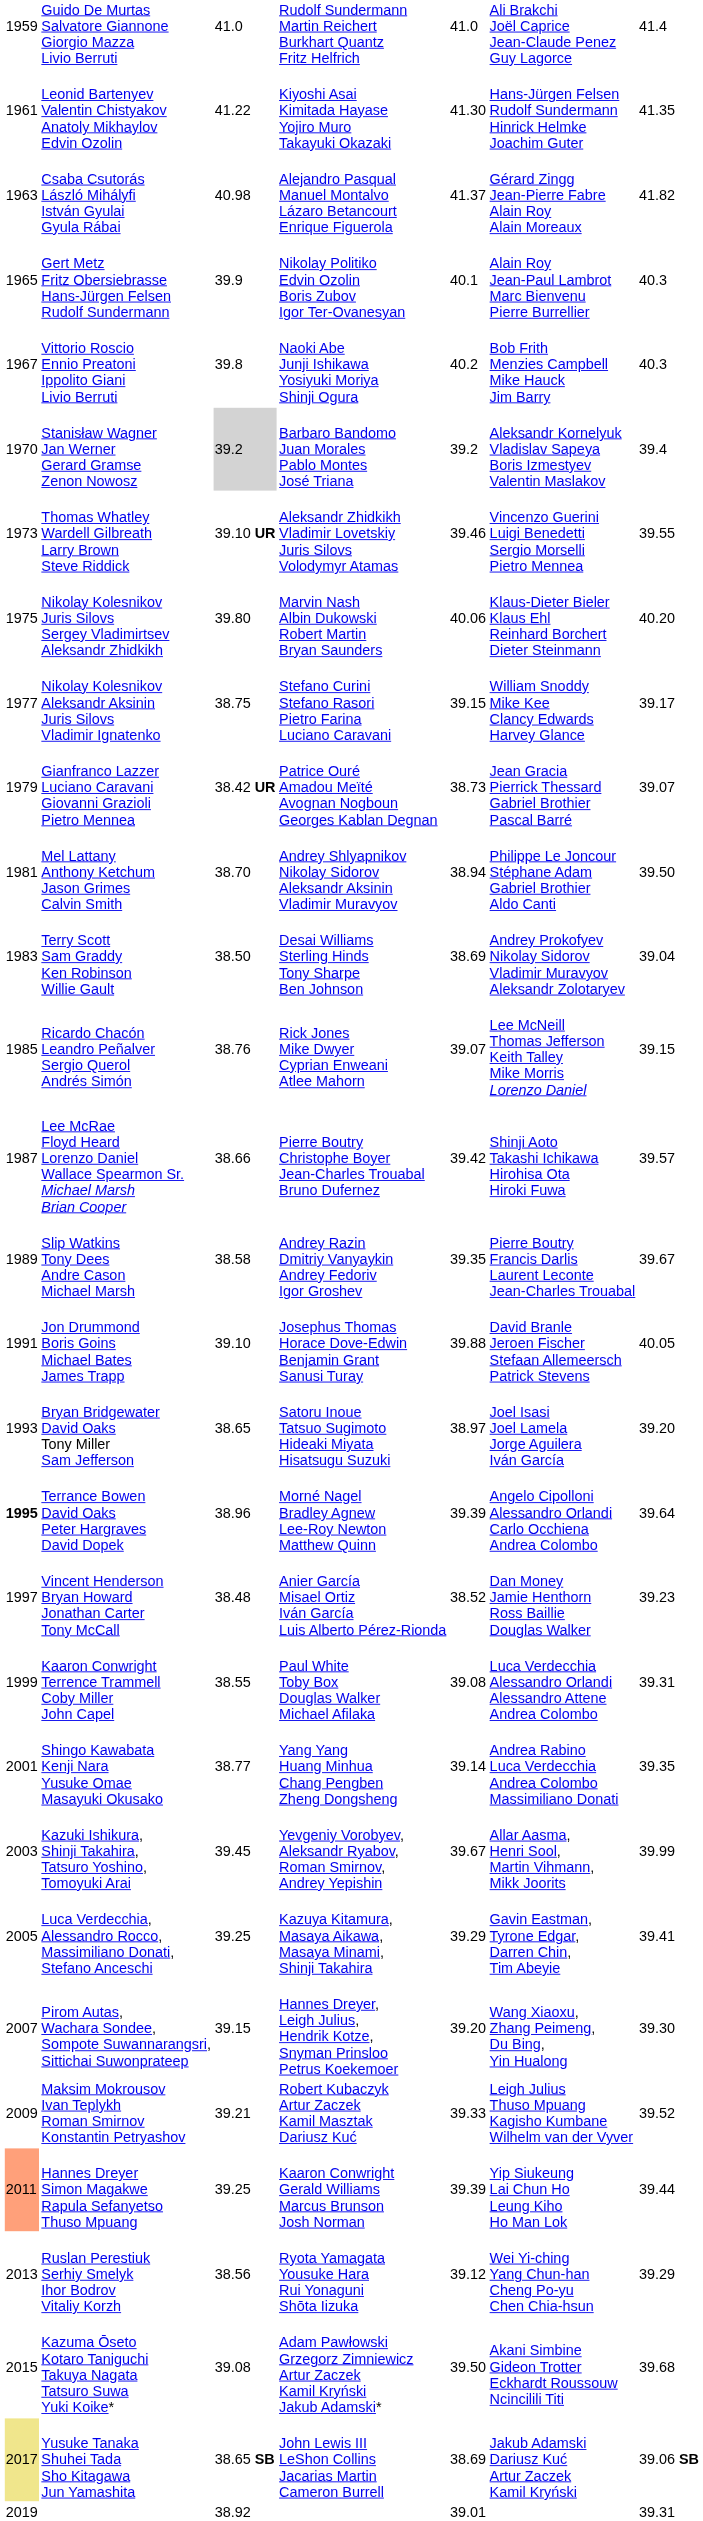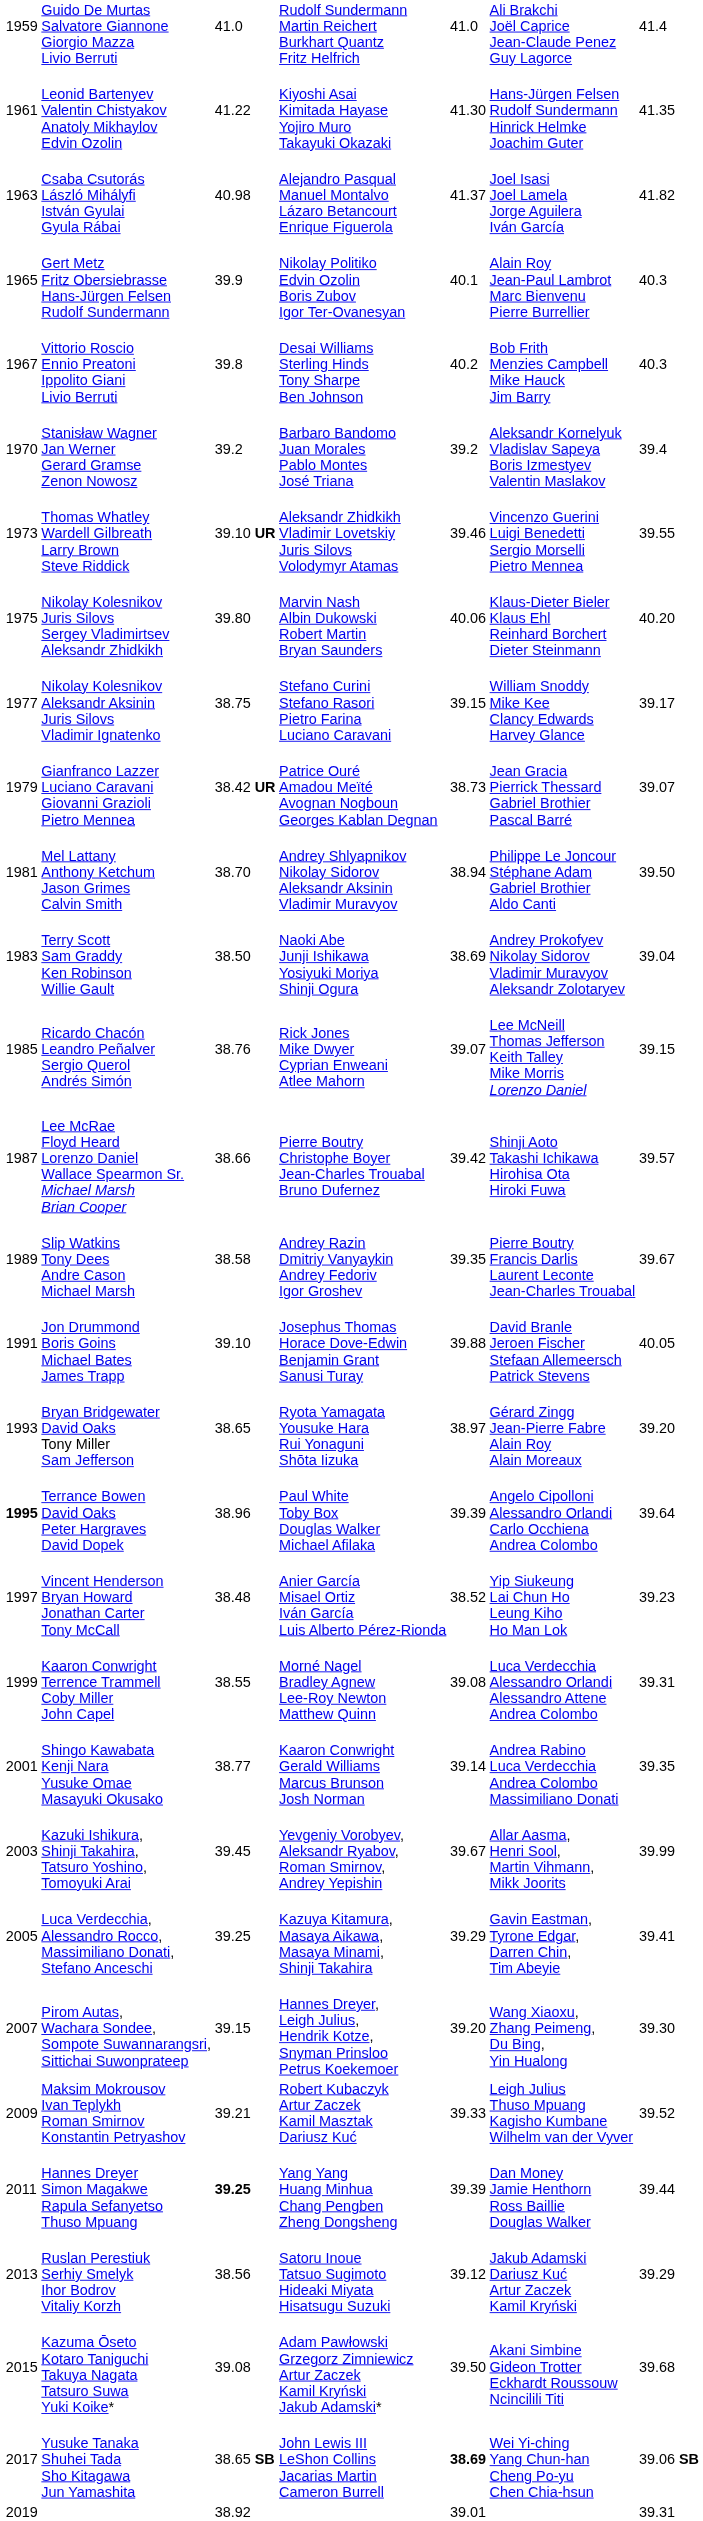Csaba Csutorás László Mihályfi István Gyulai Gyula Rábai | column 6: Gérard Zingg Jean-Pierre Fabre Alain Roy Alain Moreaux -> Joel Isasi Joel Lamela Jorge Aguilera Iván García
Vittorio Roscio Ennio Preatoni Ippolito Giani Livio Berruti | column 4: Naoki Abe Junji Ishikawa Yosiyuki Moriya Shinji Ogura -> Desai Williams Sterling Hinds Tony Sharpe Ben Johnson
Stanisław Wagner Jan Werner Gerard Gramse Zenon Nowosz | column 3: lightgrey background -> no background
Terry Scott Sam Graddy Ken Robinson Willie Gault | column 4: Desai Williams Sterling Hinds Tony Sharpe Ben Johnson -> Naoki Abe Junji Ishikawa Yosiyuki Moriya Shinji Ogura
Bryan Bridgewater David Oaks Tony Miller Sam Jefferson | column 4: Satoru Inoue Tatsuo Sugimoto Hideaki Miyata Hisatsugu Suzuki -> Ryota Yamagata Yousuke Hara Rui Yonaguni Shōta Iizuka
Bryan Bridgewater David Oaks Tony Miller Sam Jefferson | column 6: Joel Isasi Joel Lamela Jorge Aguilera Iván García -> Gérard Zingg Jean-Pierre Fabre Alain Roy Alain Moreaux
Terrance Bowen David Oaks Peter Hargraves David Dopek | column 4: Morné Nagel Bradley Agnew Lee-Roy Newton Matthew Quinn -> Paul White Toby Box Douglas Walker Michael Afilaka
Vincent Henderson Bryan Howard Jonathan Carter Tony McCall | column 6: Dan Money Jamie Henthorn Ross Baillie Douglas Walker -> Yip Siukeung Lai Chun Ho Leung Kiho Ho Man Lok
Kaaron Conwright Terrence Trammell Coby Miller John Capel | column 4: Paul White Toby Box Douglas Walker Michael Afilaka -> Morné Nagel Bradley Agnew Lee-Roy Newton Matthew Quinn
Shingo Kawabata Kenji Nara Yusuke Omae Masayuki Okusako | column 4: Yang Yang Huang Minhua Chang Pengben Zheng Dongsheng -> Kaaron Conwright Gerald Williams Marcus Brunson Josh Norman
Hannes Dreyer Simon Magakwe Rapula Sefanyetso Thuso Mpuang | column 1: lightsalmon background -> no background
Hannes Dreyer Simon Magakwe Rapula Sefanyetso Thuso Mpuang | column 3: normal -> bold
Hannes Dreyer Simon Magakwe Rapula Sefanyetso Thuso Mpuang | column 4: Kaaron Conwright Gerald Williams Marcus Brunson Josh Norman -> Yang Yang Huang Minhua Chang Pengben Zheng Dongsheng
Hannes Dreyer Simon Magakwe Rapula Sefanyetso Thuso Mpuang | column 6: Yip Siukeung Lai Chun Ho Leung Kiho Ho Man Lok -> Dan Money Jamie Henthorn Ross Baillie Douglas Walker
Ruslan Perestiuk Serhiy Smelyk Ihor Bodrov Vitaliy Korzh | column 4: Ryota Yamagata Yousuke Hara Rui Yonaguni Shōta Iizuka -> Satoru Inoue Tatsuo Sugimoto Hideaki Miyata Hisatsugu Suzuki
Ruslan Perestiuk Serhiy Smelyk Ihor Bodrov Vitaliy Korzh | column 6: Wei Yi-ching Yang Chun-han Cheng Po-yu Chen Chia-hsun -> Jakub Adamski Dariusz Kuć Artur Zaczek Kamil Kryński
Yusuke Tanaka Shuhei Tada Sho Kitagawa Jun Yamashita | column 1: khaki background -> no background
Yusuke Tanaka Shuhei Tada Sho Kitagawa Jun Yamashita | column 5: normal -> bold
Yusuke Tanaka Shuhei Tada Sho Kitagawa Jun Yamashita | column 6: Jakub Adamski Dariusz Kuć Artur Zaczek Kamil Kryński -> Wei Yi-ching Yang Chun-han Cheng Po-yu Chen Chia-hsun
